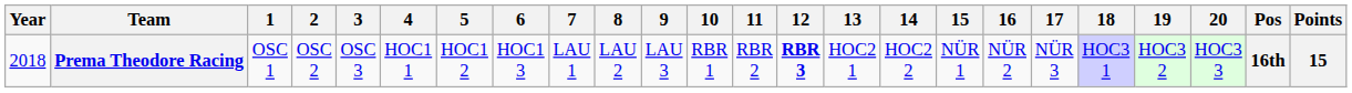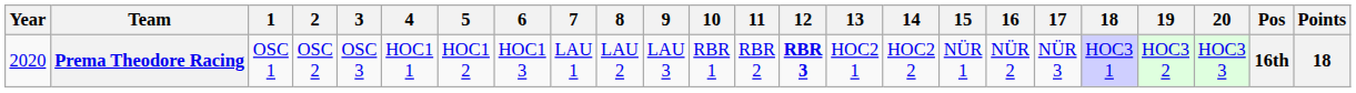Prema Theodore Racing | Year: 2018 -> 2020
Prema Theodore Racing | Points: 15 -> 18
